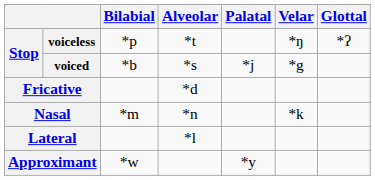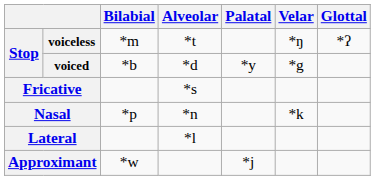voiceless | Bilabial: *p -> *m
voiced | Alveolar: *s -> *d
voiced | Palatal: *j -> *y
Fricative | Alveolar: *d -> *s
Nasal | Bilabial: *m -> *p
Approximant | Palatal: *y -> *j
